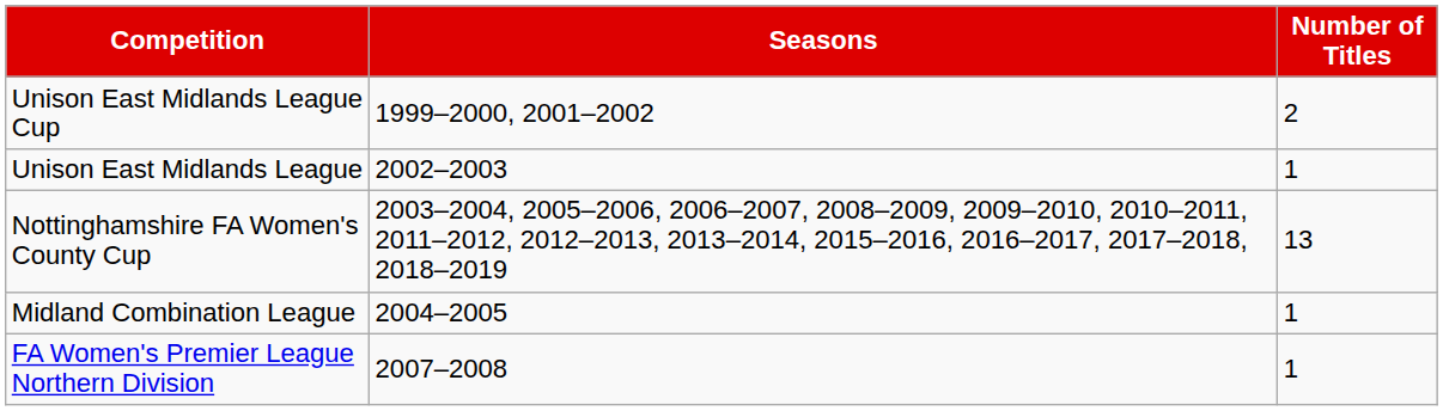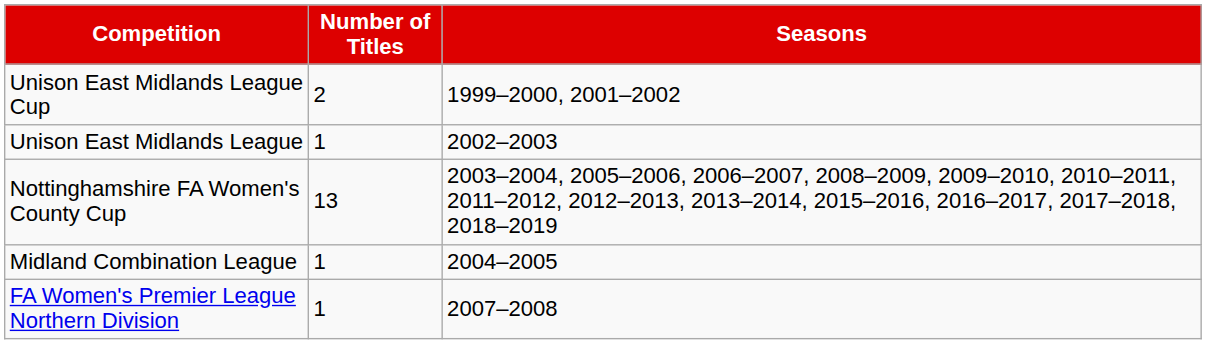columns swapped: Number of Titles <-> Seasons
